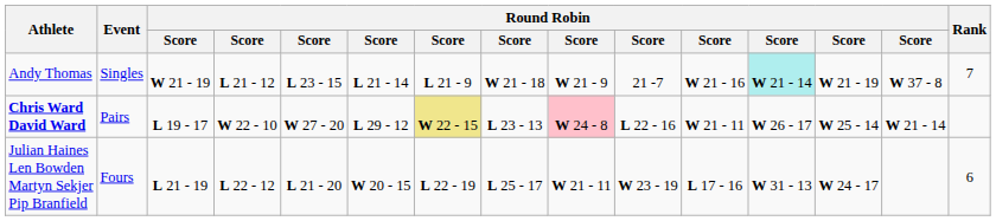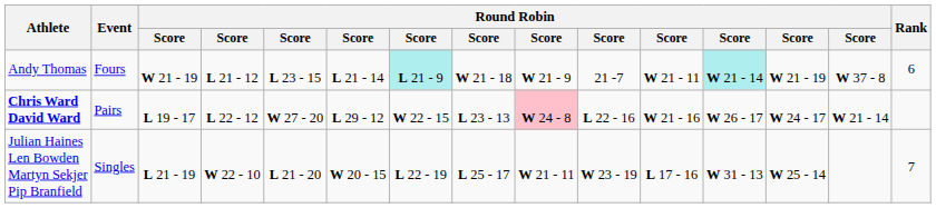Andy Thomas | Event: Singles -> Fours
Andy Thomas | column 7: no background -> paleturquoise background
Andy Thomas | column 11: W 21 - 16 -> W 21 - 11
Andy Thomas | Rank: 7 -> 6
Chris Ward David Ward | column 4: W 22 - 10 -> L 22 - 12
Chris Ward David Ward | column 7: khaki background -> no background
Chris Ward David Ward | column 11: W 21 - 11 -> W 21 - 16
Chris Ward David Ward | column 13: W 25 - 14 -> W 24 - 17
Julian Haines Len Bowden Martyn Sekjer Pip Branfield | Event: Fours -> Singles
Julian Haines Len Bowden Martyn Sekjer Pip Branfield | column 4: L 22 - 12 -> W 22 - 10
Julian Haines Len Bowden Martyn Sekjer Pip Branfield | column 13: W 24 - 17 -> W 25 - 14
Julian Haines Len Bowden Martyn Sekjer Pip Branfield | Rank: 6 -> 7
